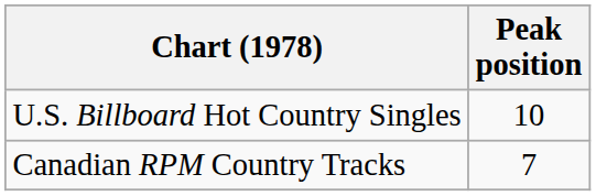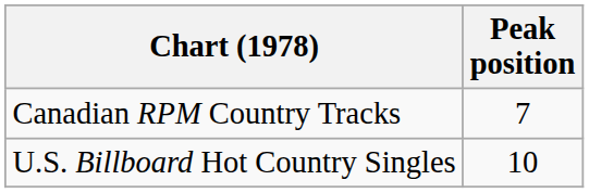rows swapped: U.S. Billboard Hot Country Singles <-> Canadian RPM Country Tracks
